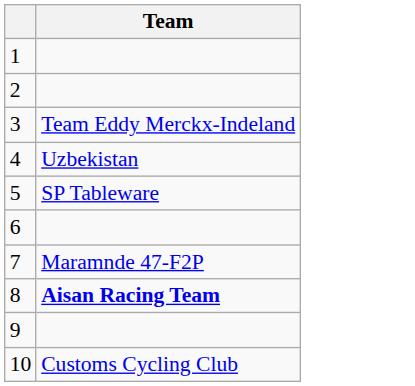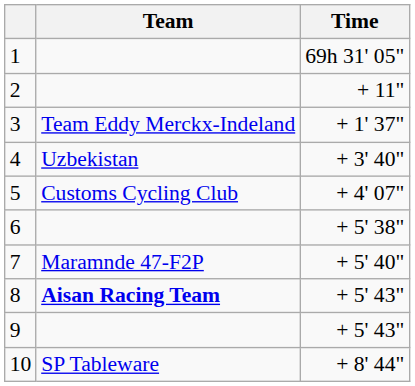+ column: Time | 69h 31' 05" | + 11" | + 1' 37" | + 3' 40" | + 4' 07" | + 5' 38" | + 5' 40" | + 5' 43" | + 5' 43" | + 8' 44"
5 | Team: SP Tableware -> Customs Cycling Club
10 | Team: Customs Cycling Club -> SP Tableware
